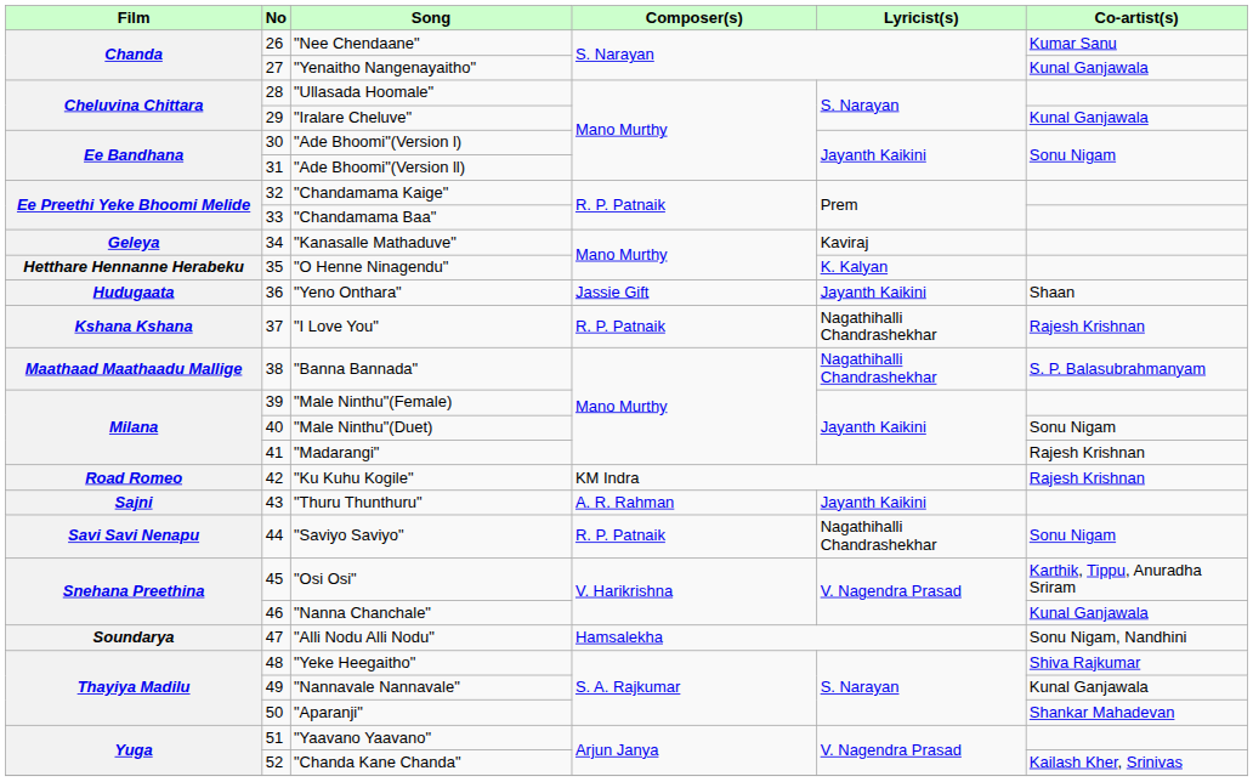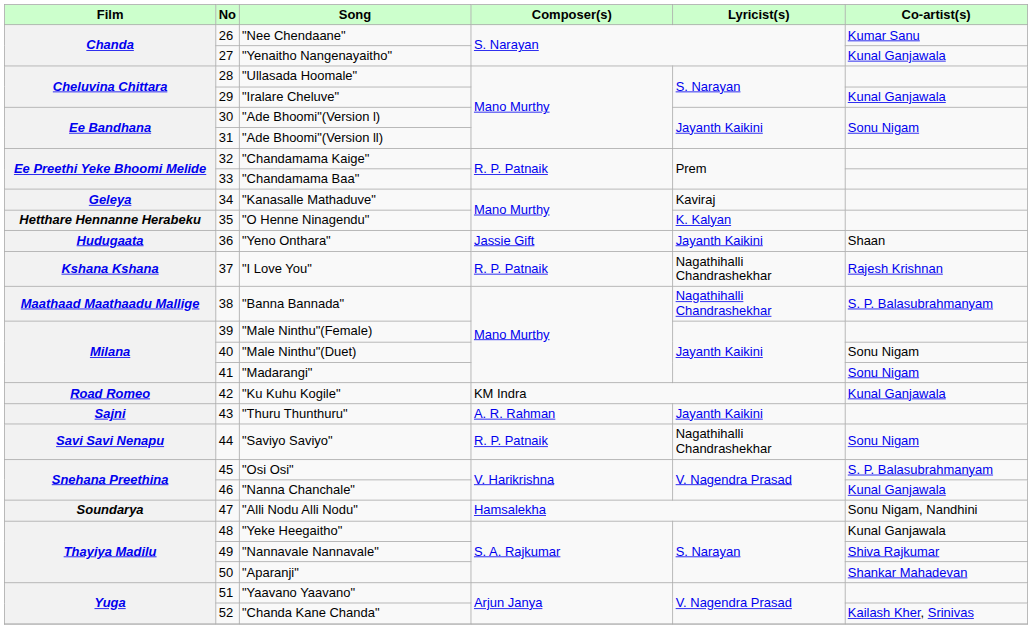"Madarangi" | Co-artist(s): Rajesh Krishnan -> Sonu Nigam
"Ku Kuhu Kogile" | Co-artist(s): Rajesh Krishnan -> Kunal Ganjawala
"Osi Osi" | Co-artist(s): Karthik, Tippu, Anuradha Sriram -> S. P. Balasubrahmanyam
"Yeke Heegaitho" | Co-artist(s): Shiva Rajkumar -> Kunal Ganjawala
"Nannavale Nannavale" | Co-artist(s): Kunal Ganjawala -> Shiva Rajkumar
